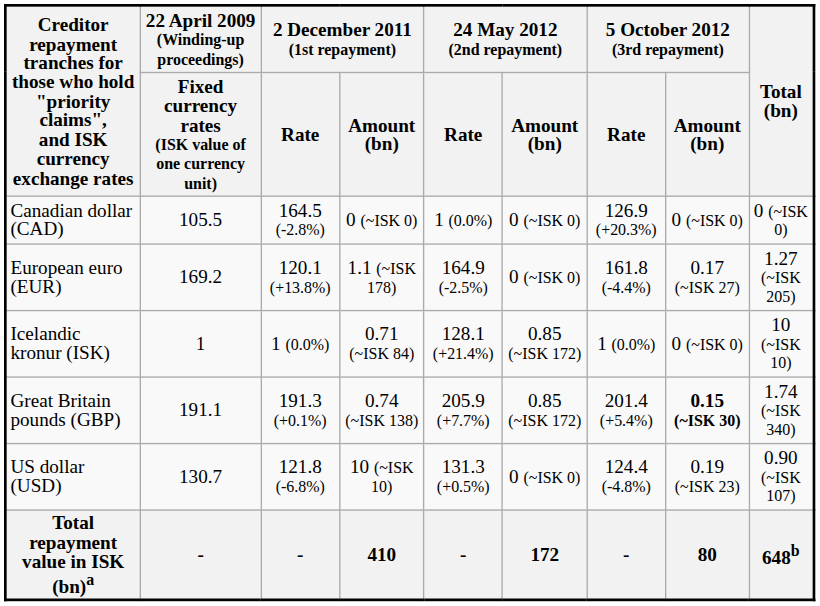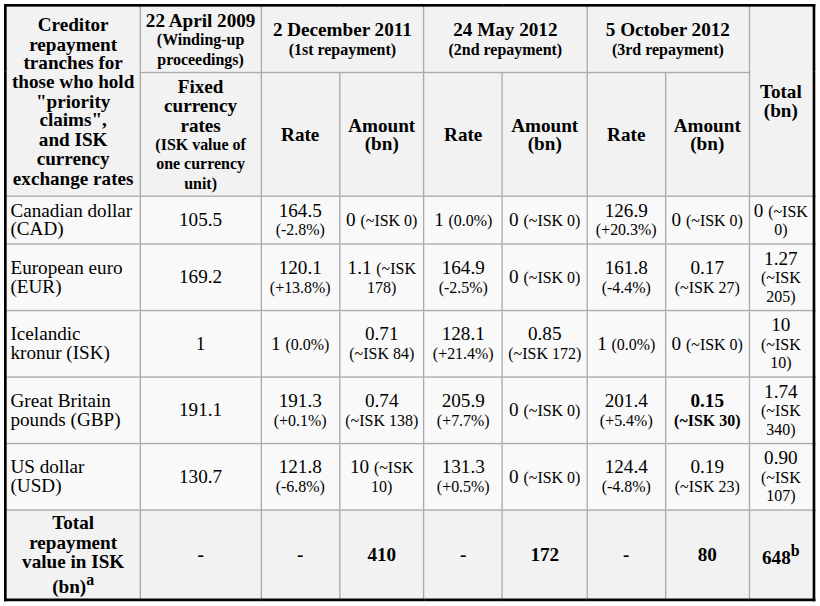Great Britain pounds (GBP) | 24 May 2012 (2nd repayment) / Amount (bn): 0.85 (~ISK 172) -> 0 (~ISK 0)
